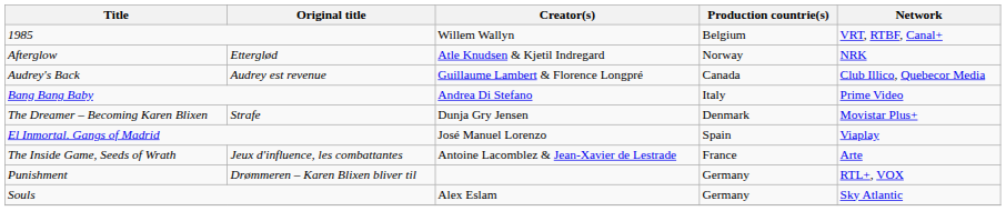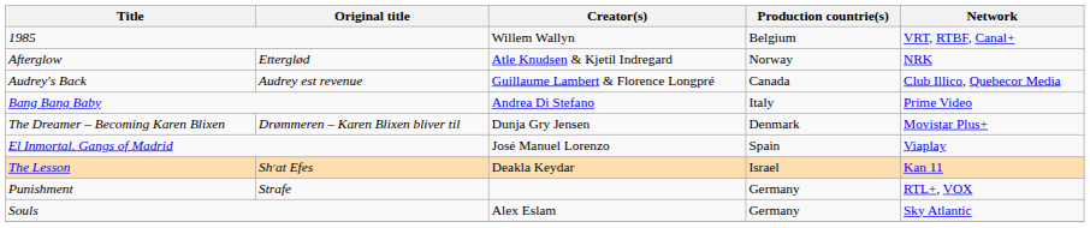The Dreamer – Becoming Karen Blixen | Original title: Strafe -> Drømmeren – Karen Blixen bliver til
- row: The Inside Game, Seeds of Wrath | Jeux d'influence, les combattantes | Antoine Lacomblez & Jean-Xavier de Lestrade | France | Arte
+ row: The Lesson | Sh׳at Efes | Deakla Keydar | Israel | Kan 11
Punishment | Original title: Drømmeren – Karen Blixen bliver til -> Strafe
